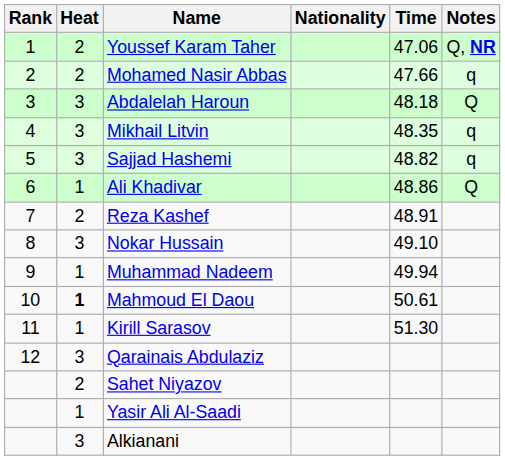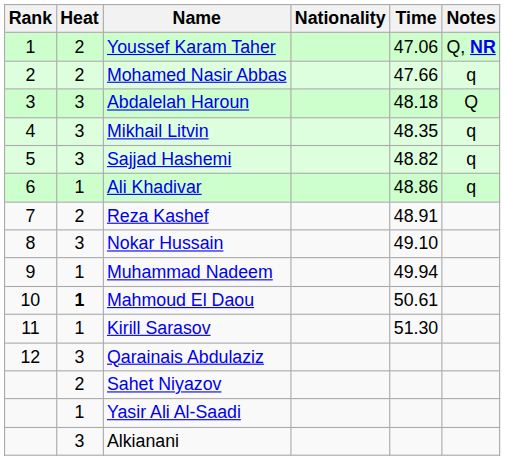Ali Khadivar | Notes: Q -> q
